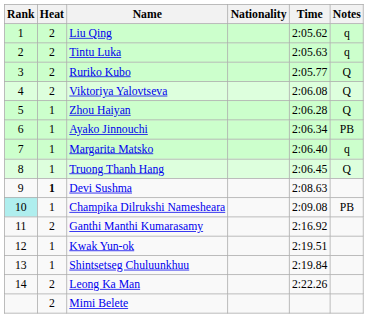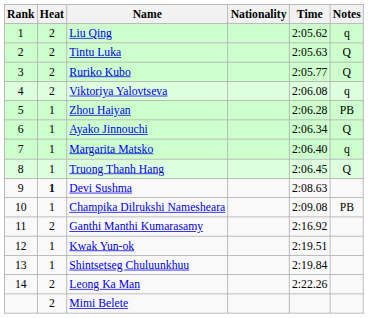Tintu Luka | Notes: q -> Q
Viktoriya Yalovtseva | Notes: Q -> q
Zhou Haiyan | Notes: Q -> PB
Ayako Jinnouchi | Notes: PB -> Q
Champika Dilrukshi Namesheara | Rank: paleturquoise background -> no background
